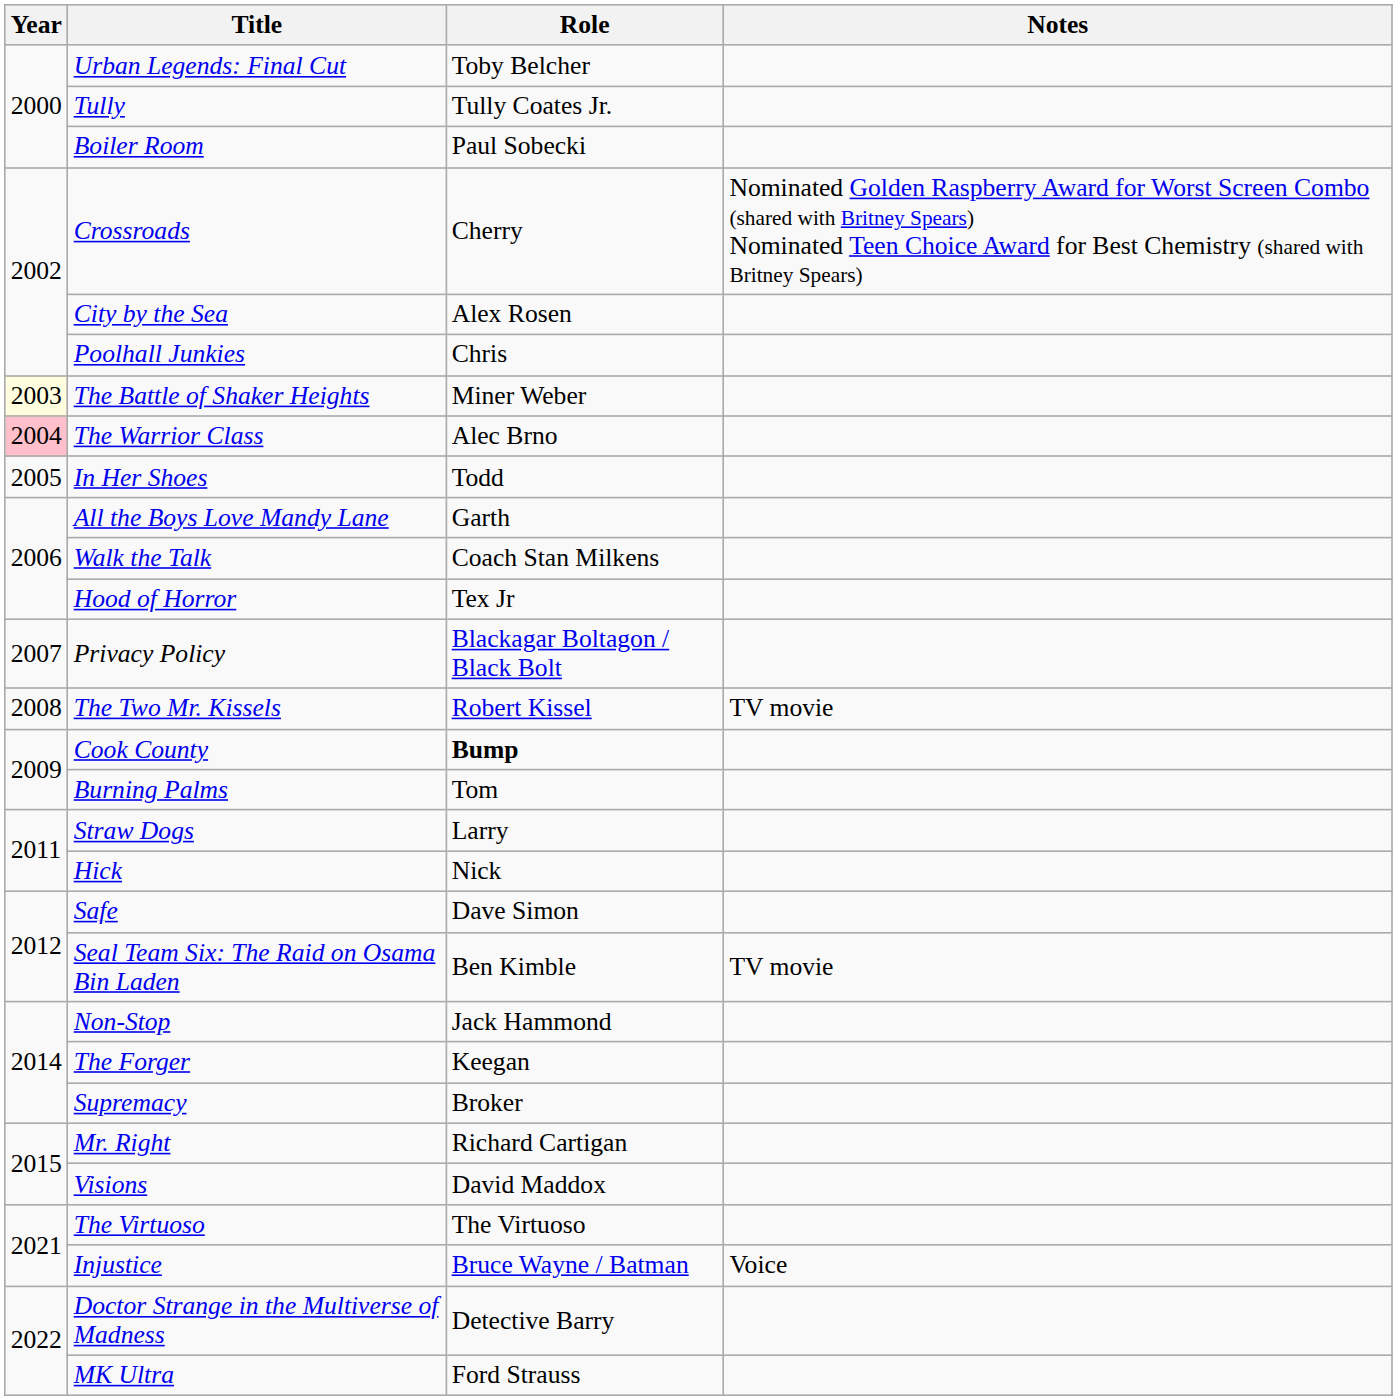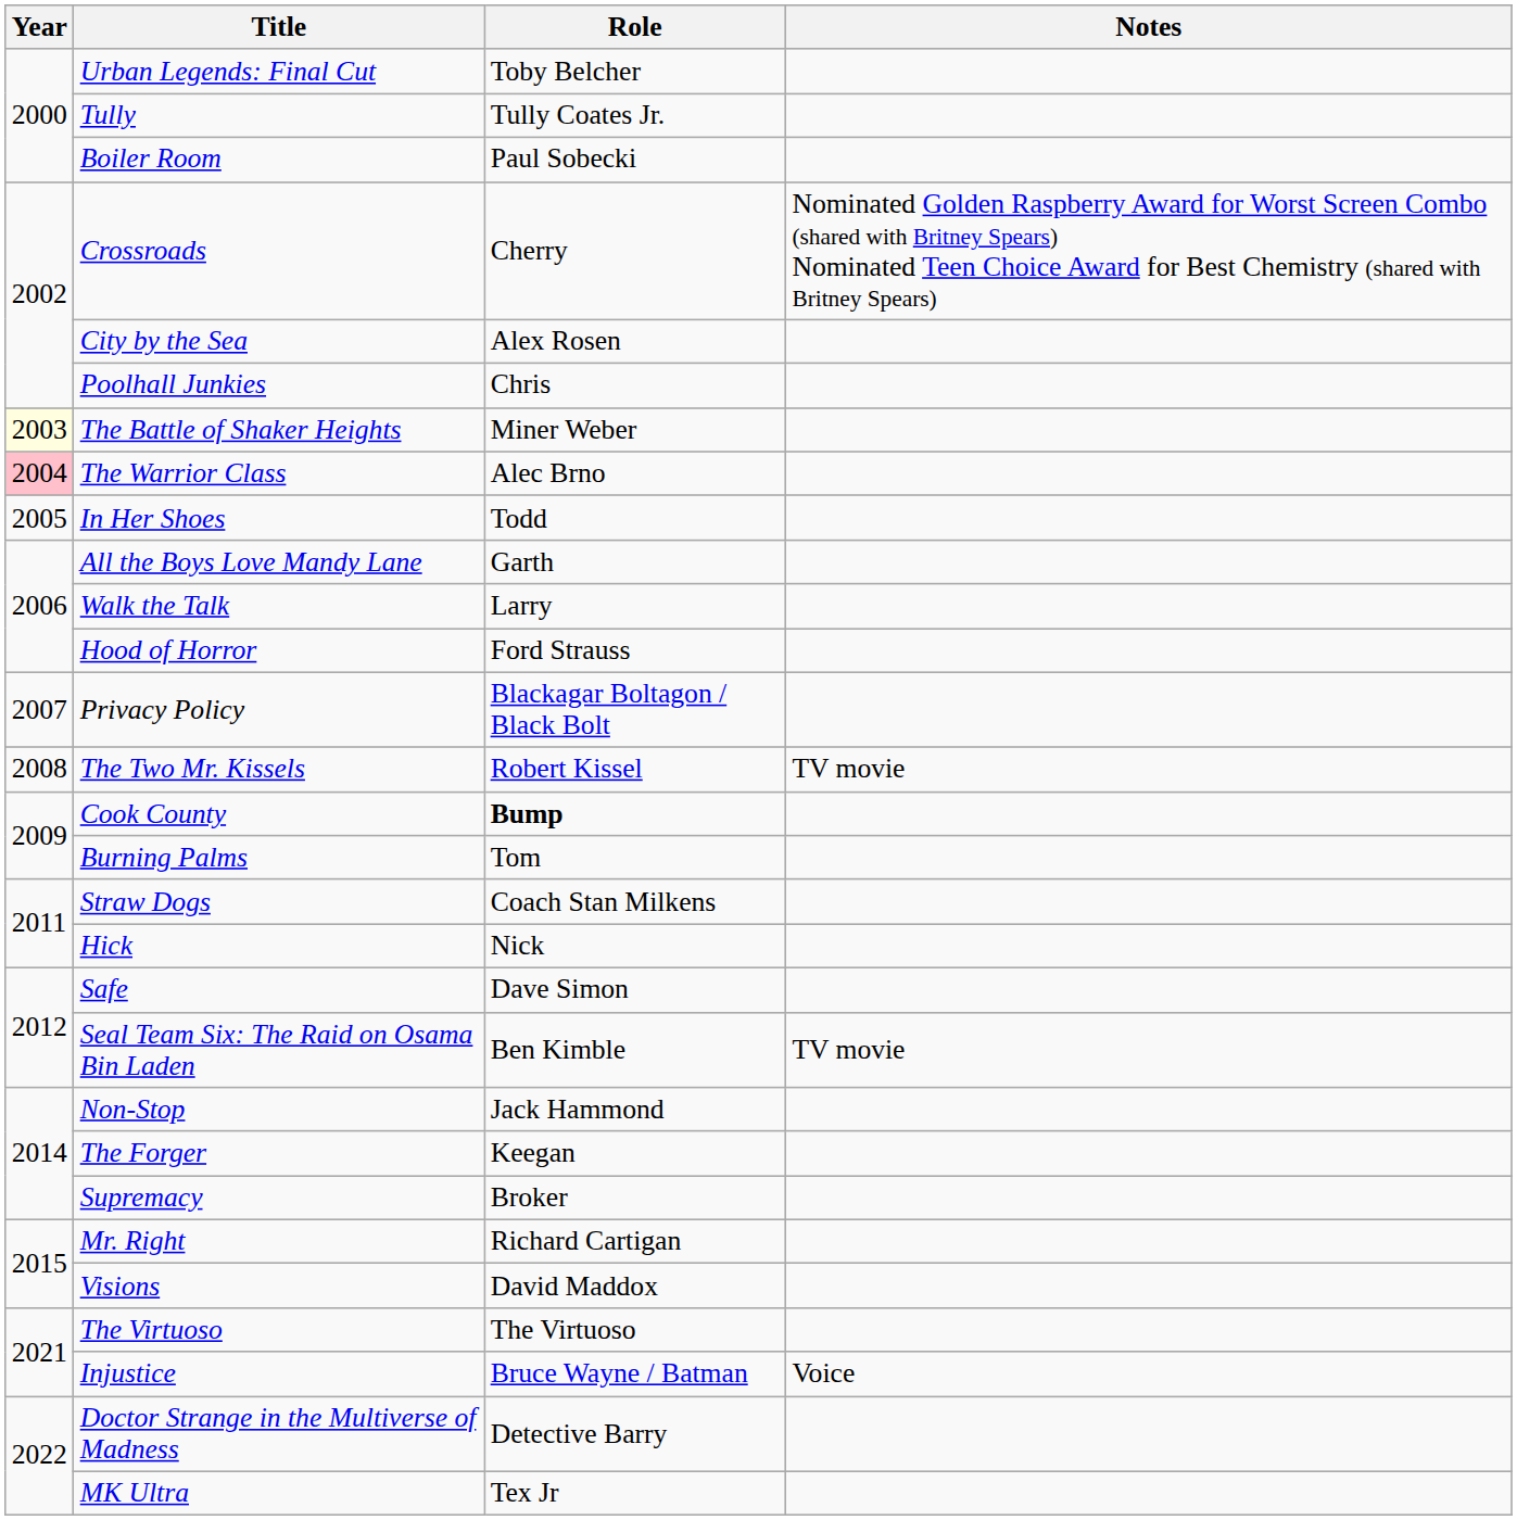Walk the Talk | Role: Coach Stan Milkens -> Larry
Hood of Horror | Role: Tex Jr -> Ford Strauss
Straw Dogs | Role: Larry -> Coach Stan Milkens
MK Ultra | Role: Ford Strauss -> Tex Jr
